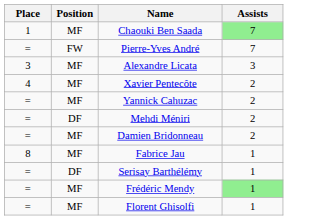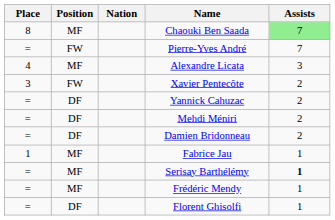+ column: Nation
Chaouki Ben Saada | Place: 1 -> 8
Alexandre Licata | Place: 3 -> 4
Xavier Pentecôte | Place: 4 -> 3
Xavier Pentecôte | Position: MF -> FW
Yannick Cahuzac | Position: MF -> DF
Damien Bridonneau | Position: MF -> DF
Fabrice Jau | Place: 8 -> 1
Serisay Barthélémy | Position: DF -> MF
Serisay Barthélémy | Assists: normal -> bold
Frédéric Mendy | Assists: lightgreen background -> no background
Florent Ghisolfi | Position: MF -> DF
